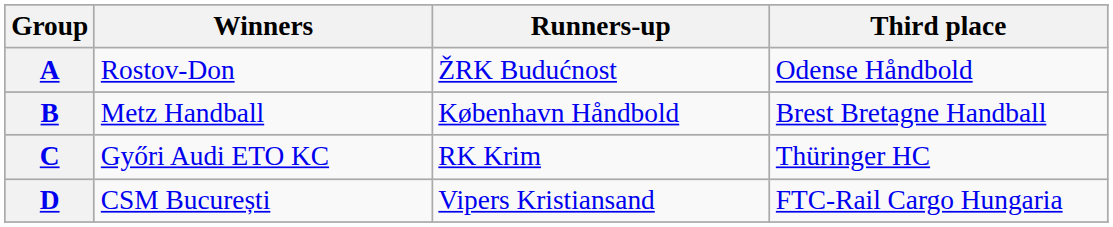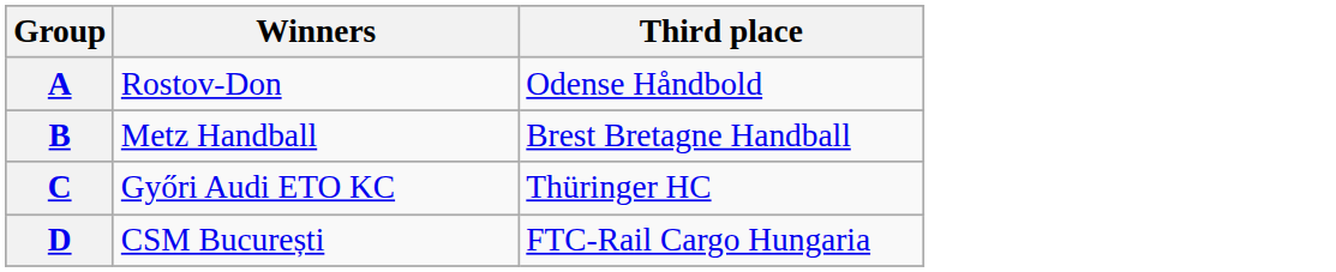- column: Runners-up | ŽRK Budućnost | København Håndbold | RK Krim | Vipers Kristiansand
